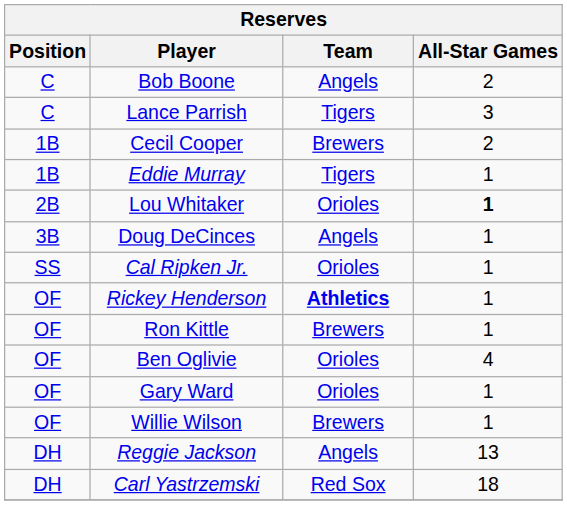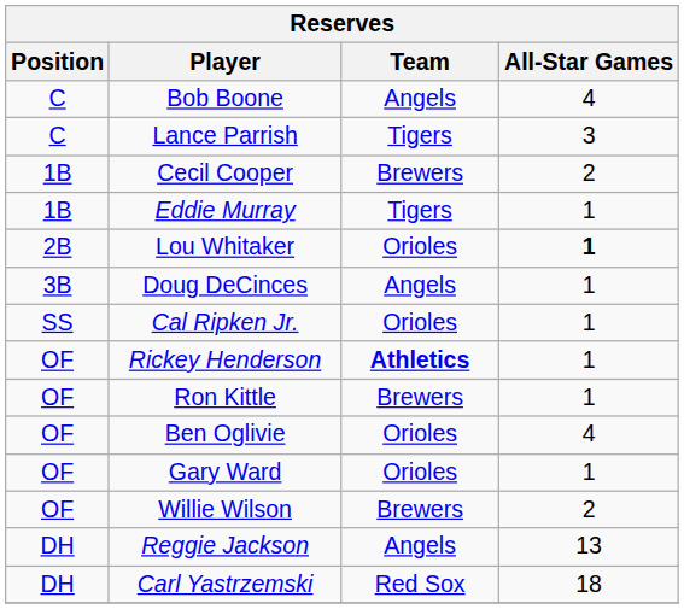Bob Boone | All-Star Games: 2 -> 4
Willie Wilson | All-Star Games: 1 -> 2
